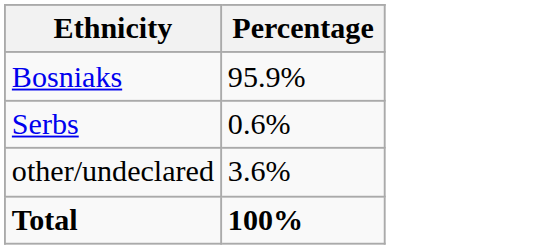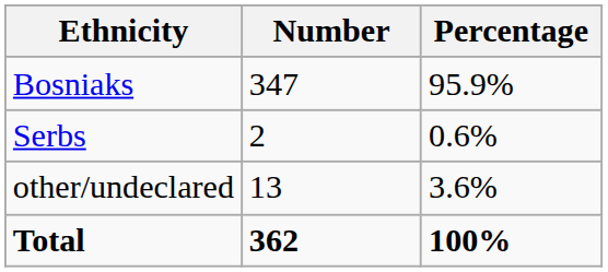+ column: Number | 347 | 2 | 13 | 362
